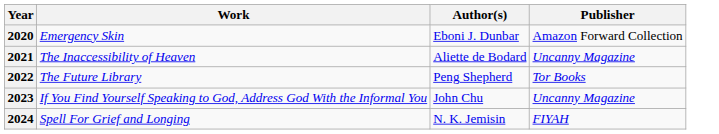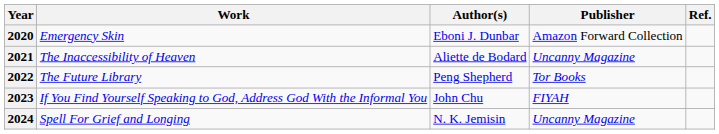+ column: Ref.
2023 | Publisher: Uncanny Magazine -> FIYAH
2024 | Publisher: FIYAH -> Uncanny Magazine
